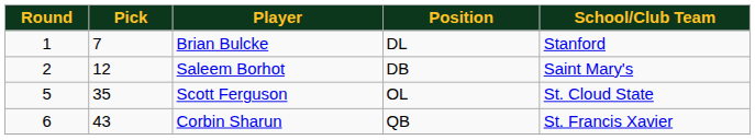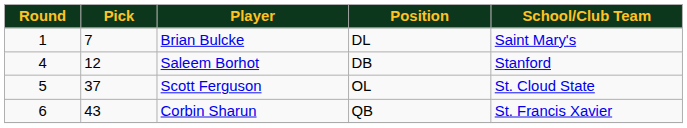Brian Bulcke | School/Club Team: Stanford -> Saint Mary's
Saleem Borhot | Round: 2 -> 4
Saleem Borhot | School/Club Team: Saint Mary's -> Stanford
Scott Ferguson | Pick: 35 -> 37
